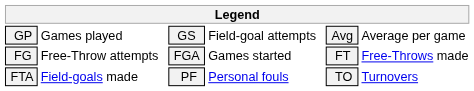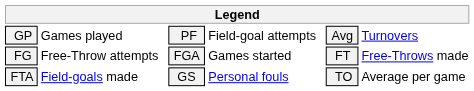GP | column 3: GS -> PF
GP | column 6: Average per game -> Turnovers
FTA | column 3: PF -> GS
FTA | column 6: Turnovers -> Average per game
